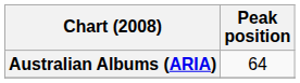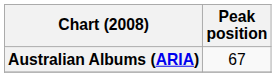Australian Albums (ARIA) | Peak position: 64 -> 67
